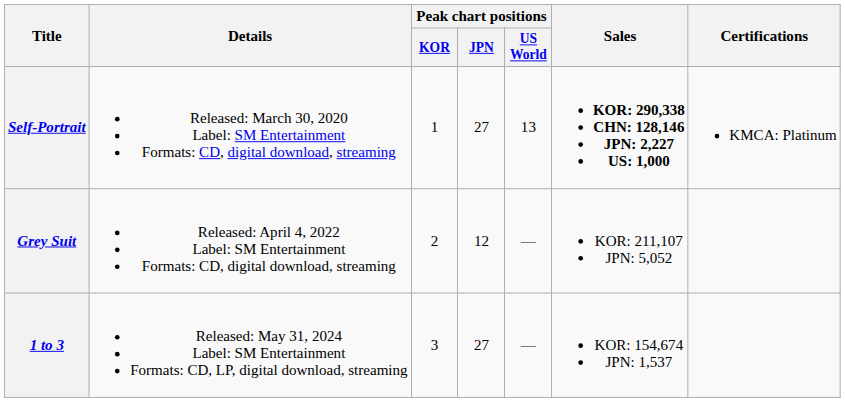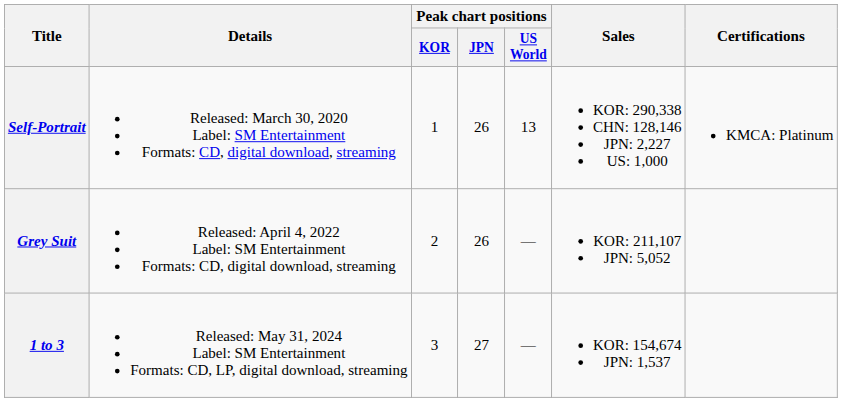Self-Portrait | Peak chart positions / JPN: 27 -> 26
Self-Portrait | Sales: bold -> normal
Grey Suit | Peak chart positions / JPN: 12 -> 26
